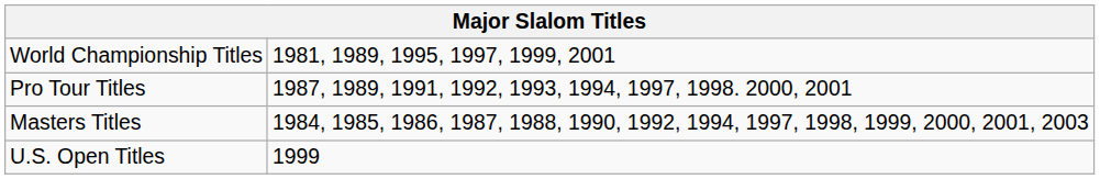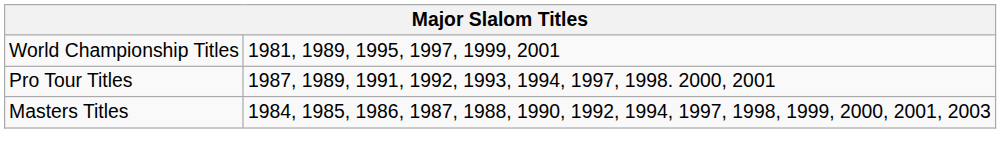- row: U.S. Open Titles | 1999
